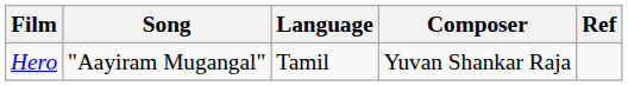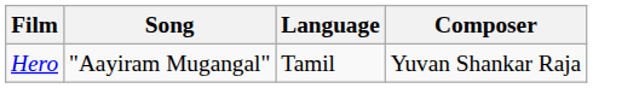- column: Ref
